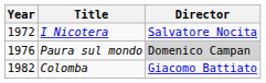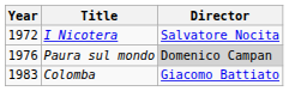Colomba | Year: 1982 -> 1983
